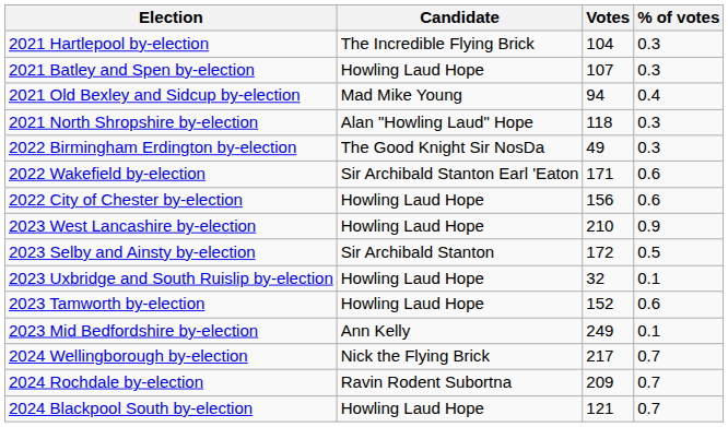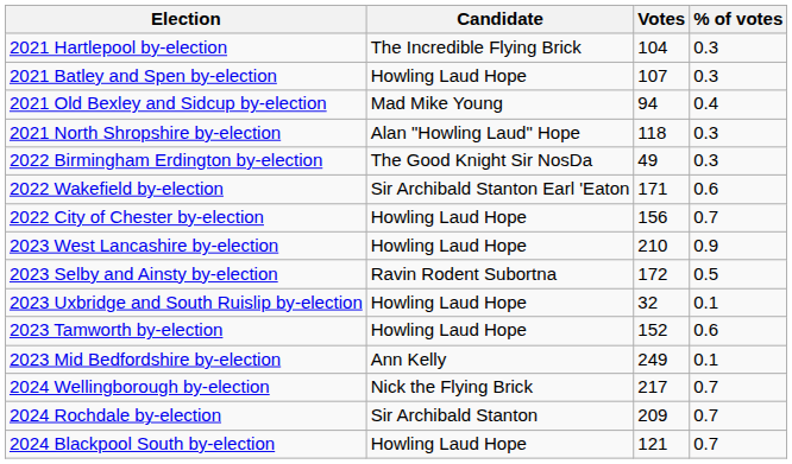2022 City of Chester by-election | % of votes: 0.6 -> 0.7
2023 Selby and Ainsty by-election | Candidate: Sir Archibald Stanton -> Ravin Rodent Subortna
2024 Rochdale by-election | Candidate: Ravin Rodent Subortna -> Sir Archibald Stanton
